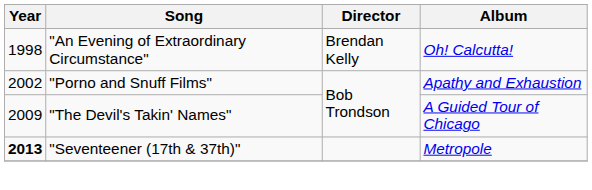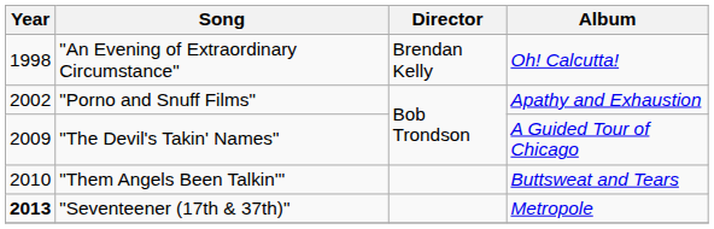+ row: 2010 | "Them Angels Been Talkin'" | Buttsweat and Tears
